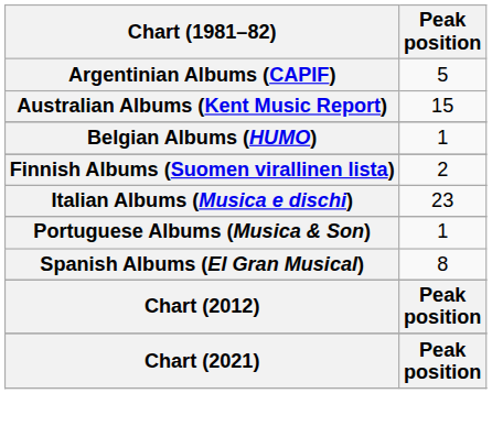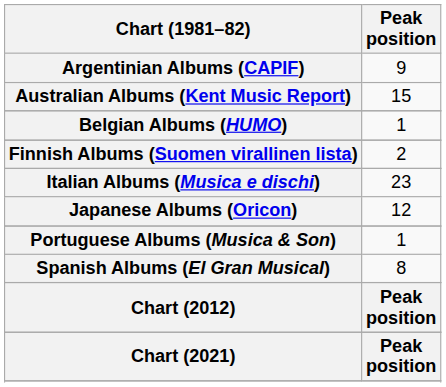Argentinian Albums (CAPIF) | Peak position: 5 -> 9
+ row: Japanese Albums (Oricon) | 12
